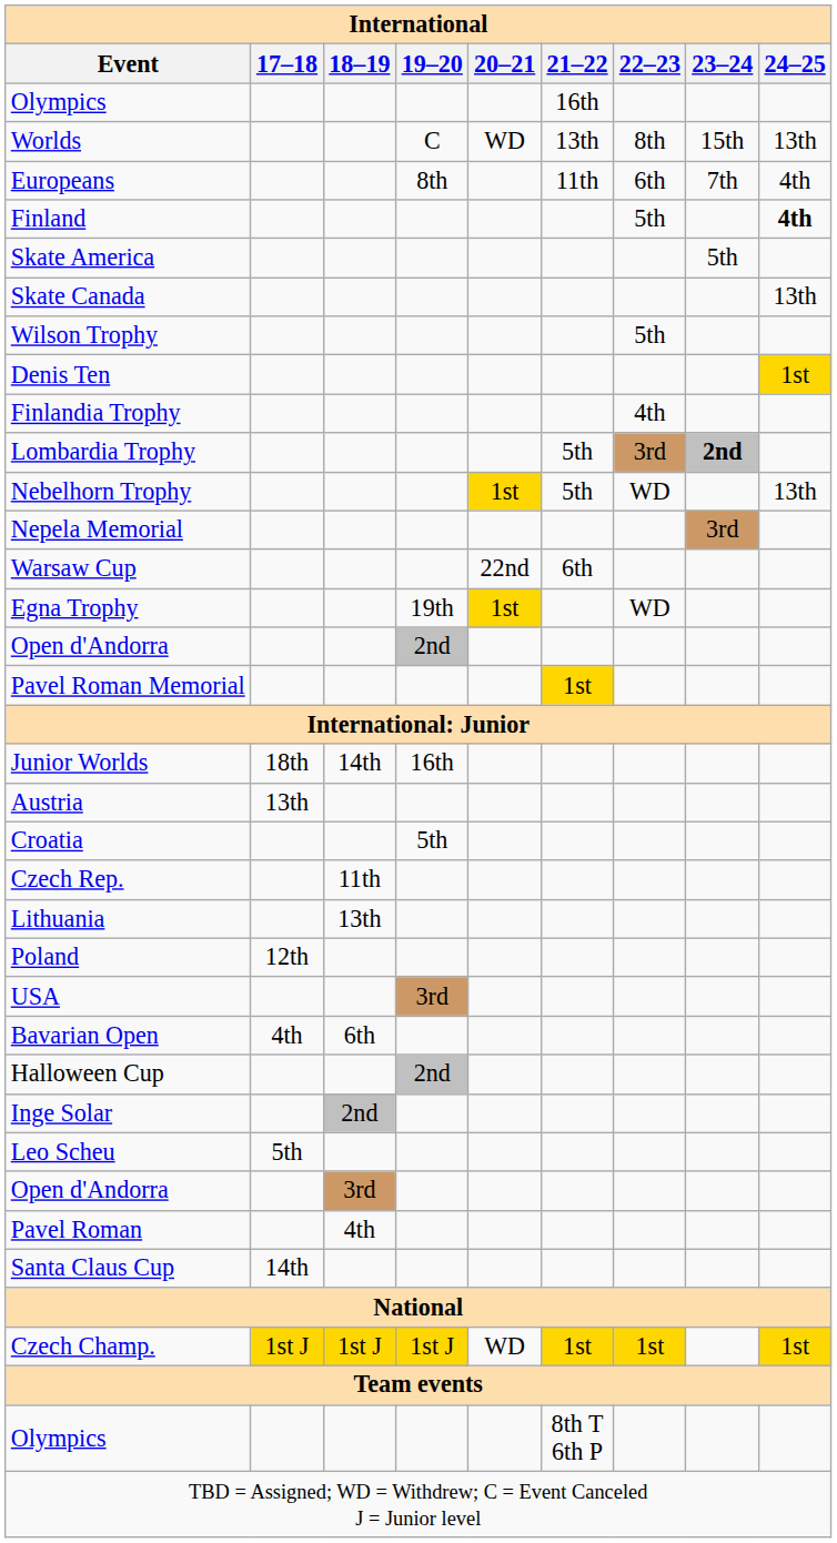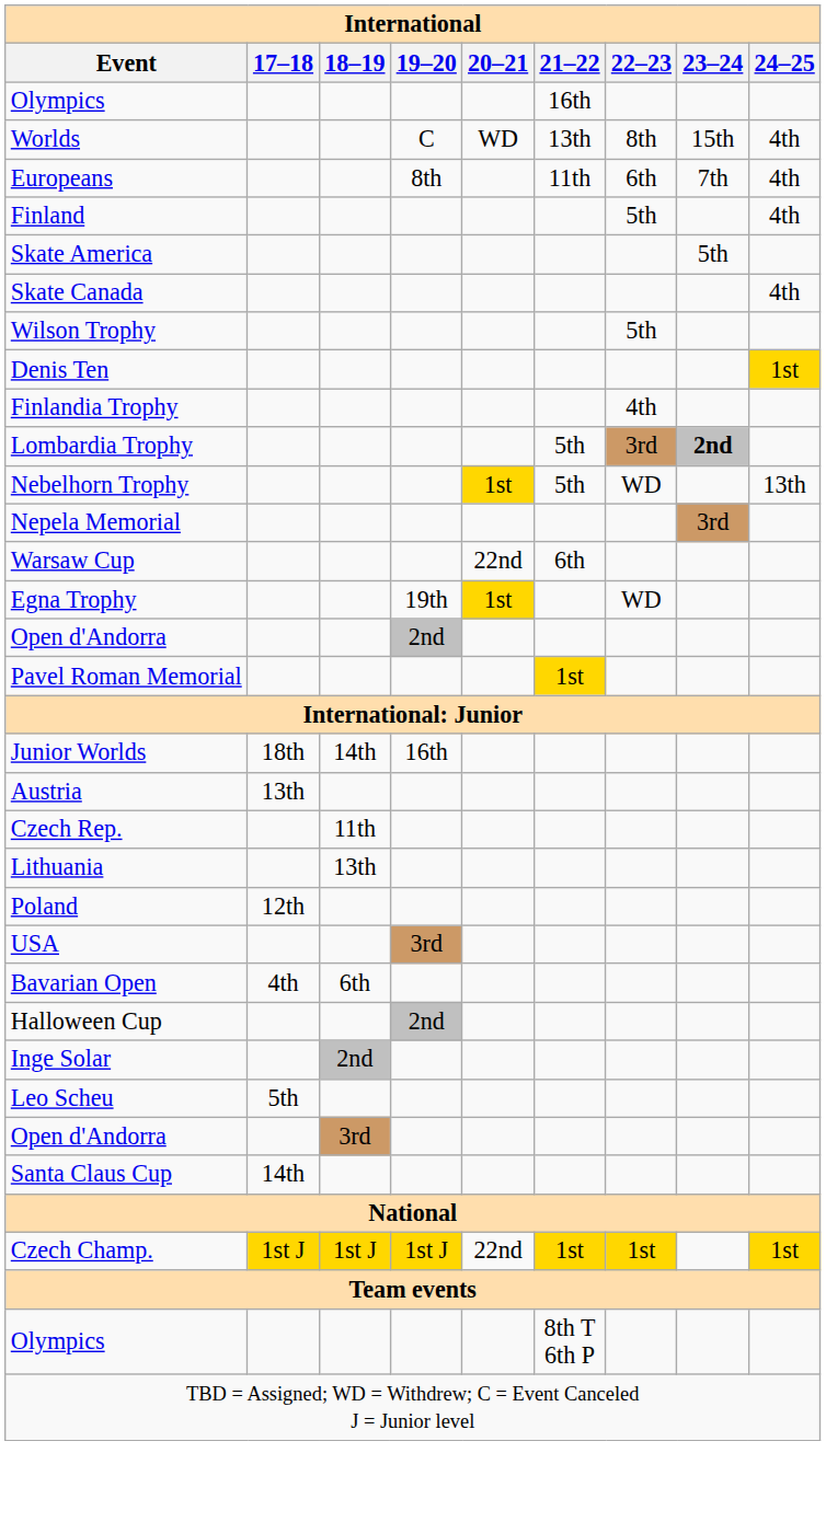Worlds | 24–25: 13th -> 4th
Finland | 24–25: bold -> normal
Skate Canada | 24–25: 13th -> 4th
- row: Croatia | 5th
- row: Pavel Roman | 4th
Czech Champ. | 20–21: WD -> 22nd
